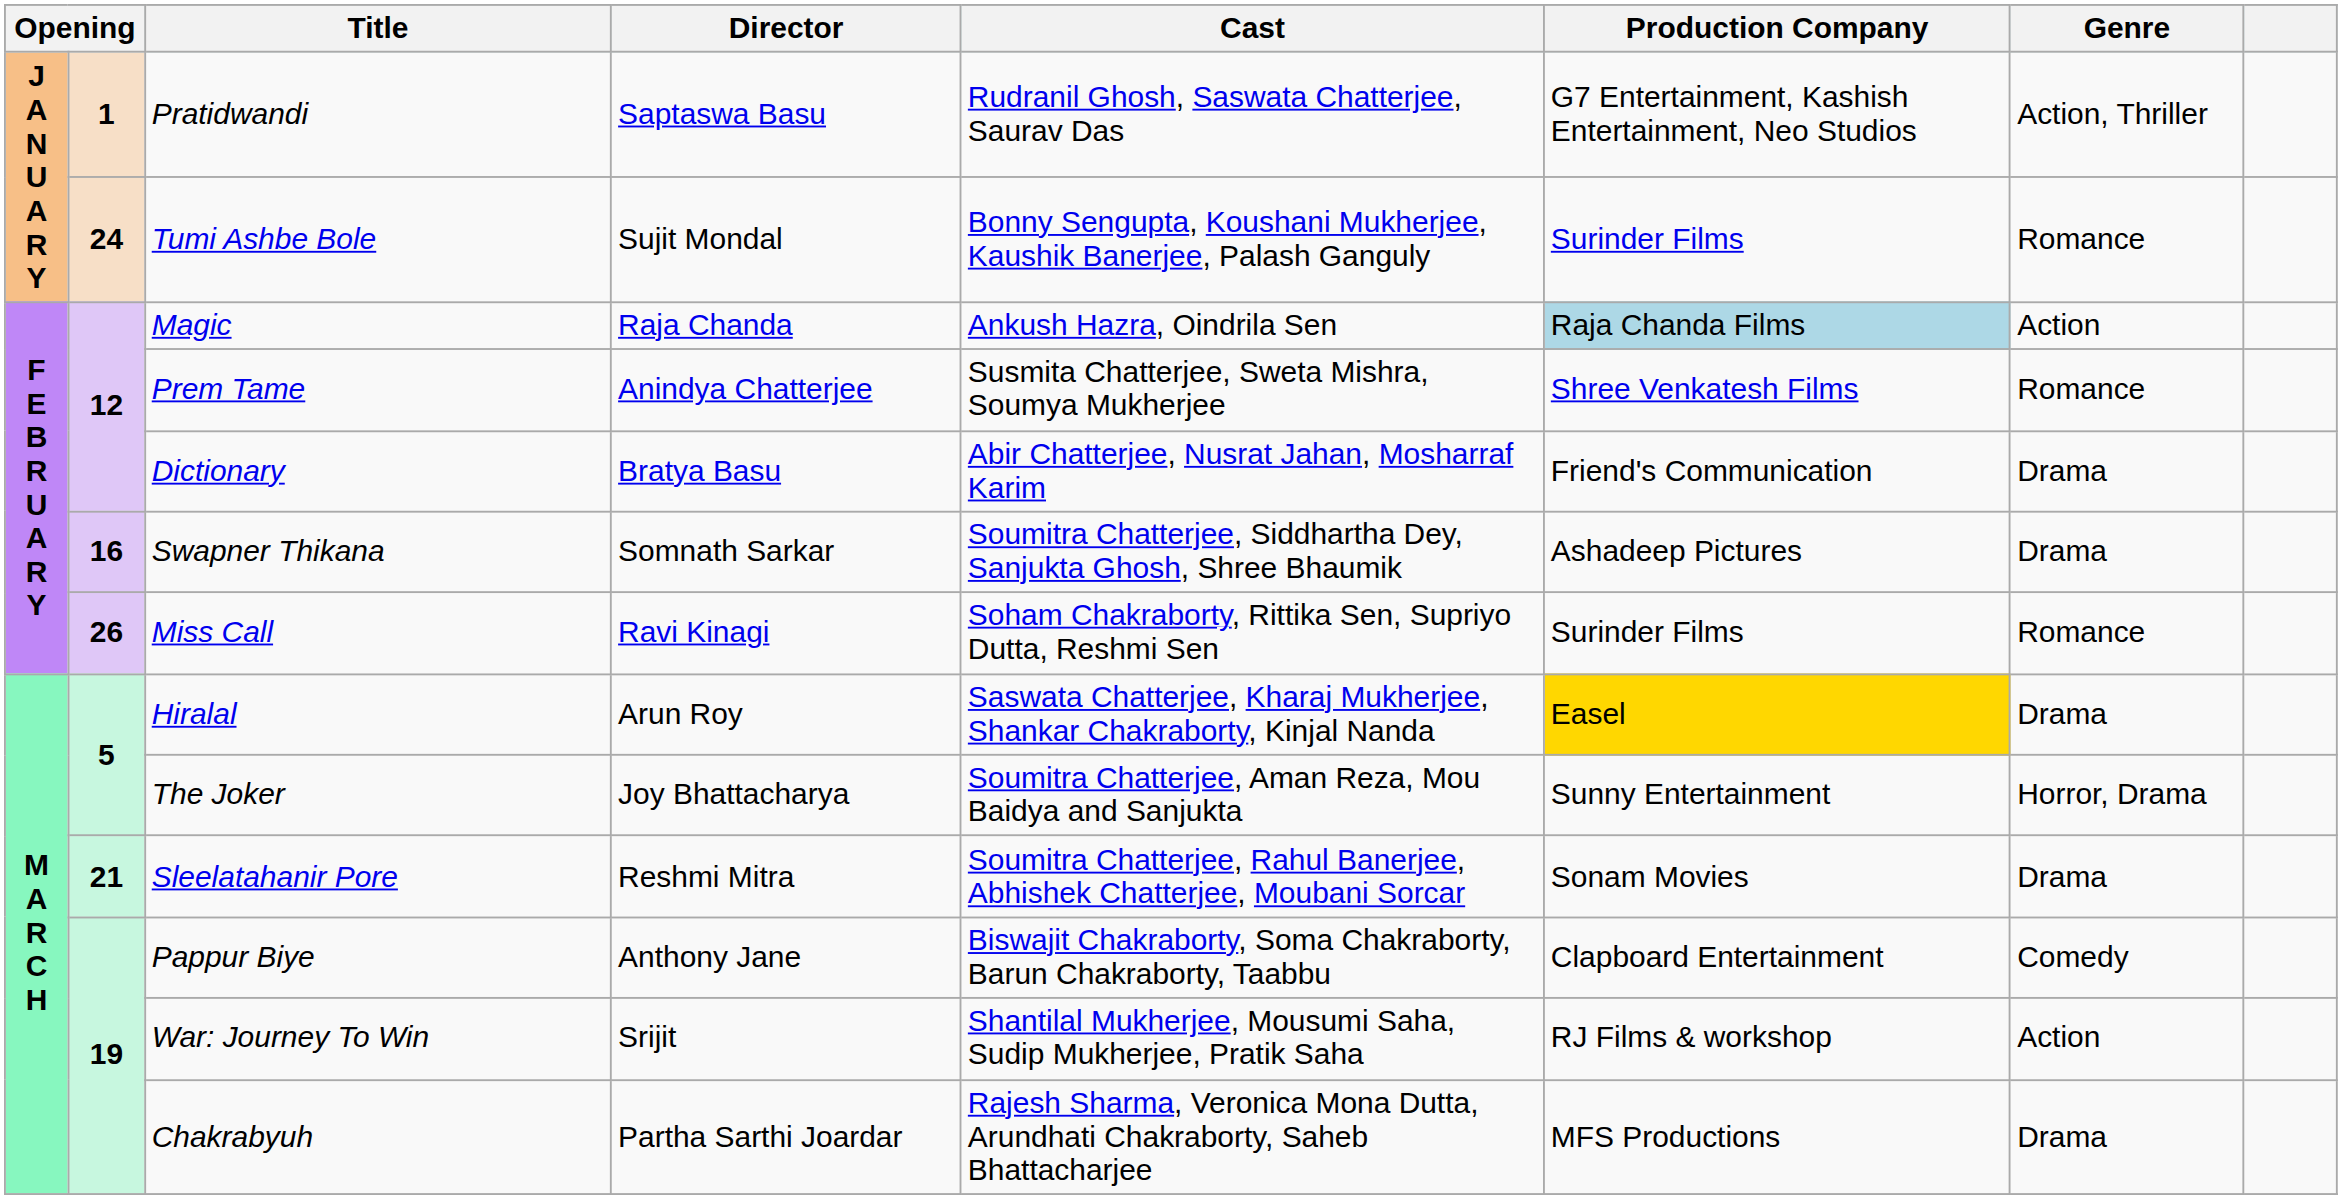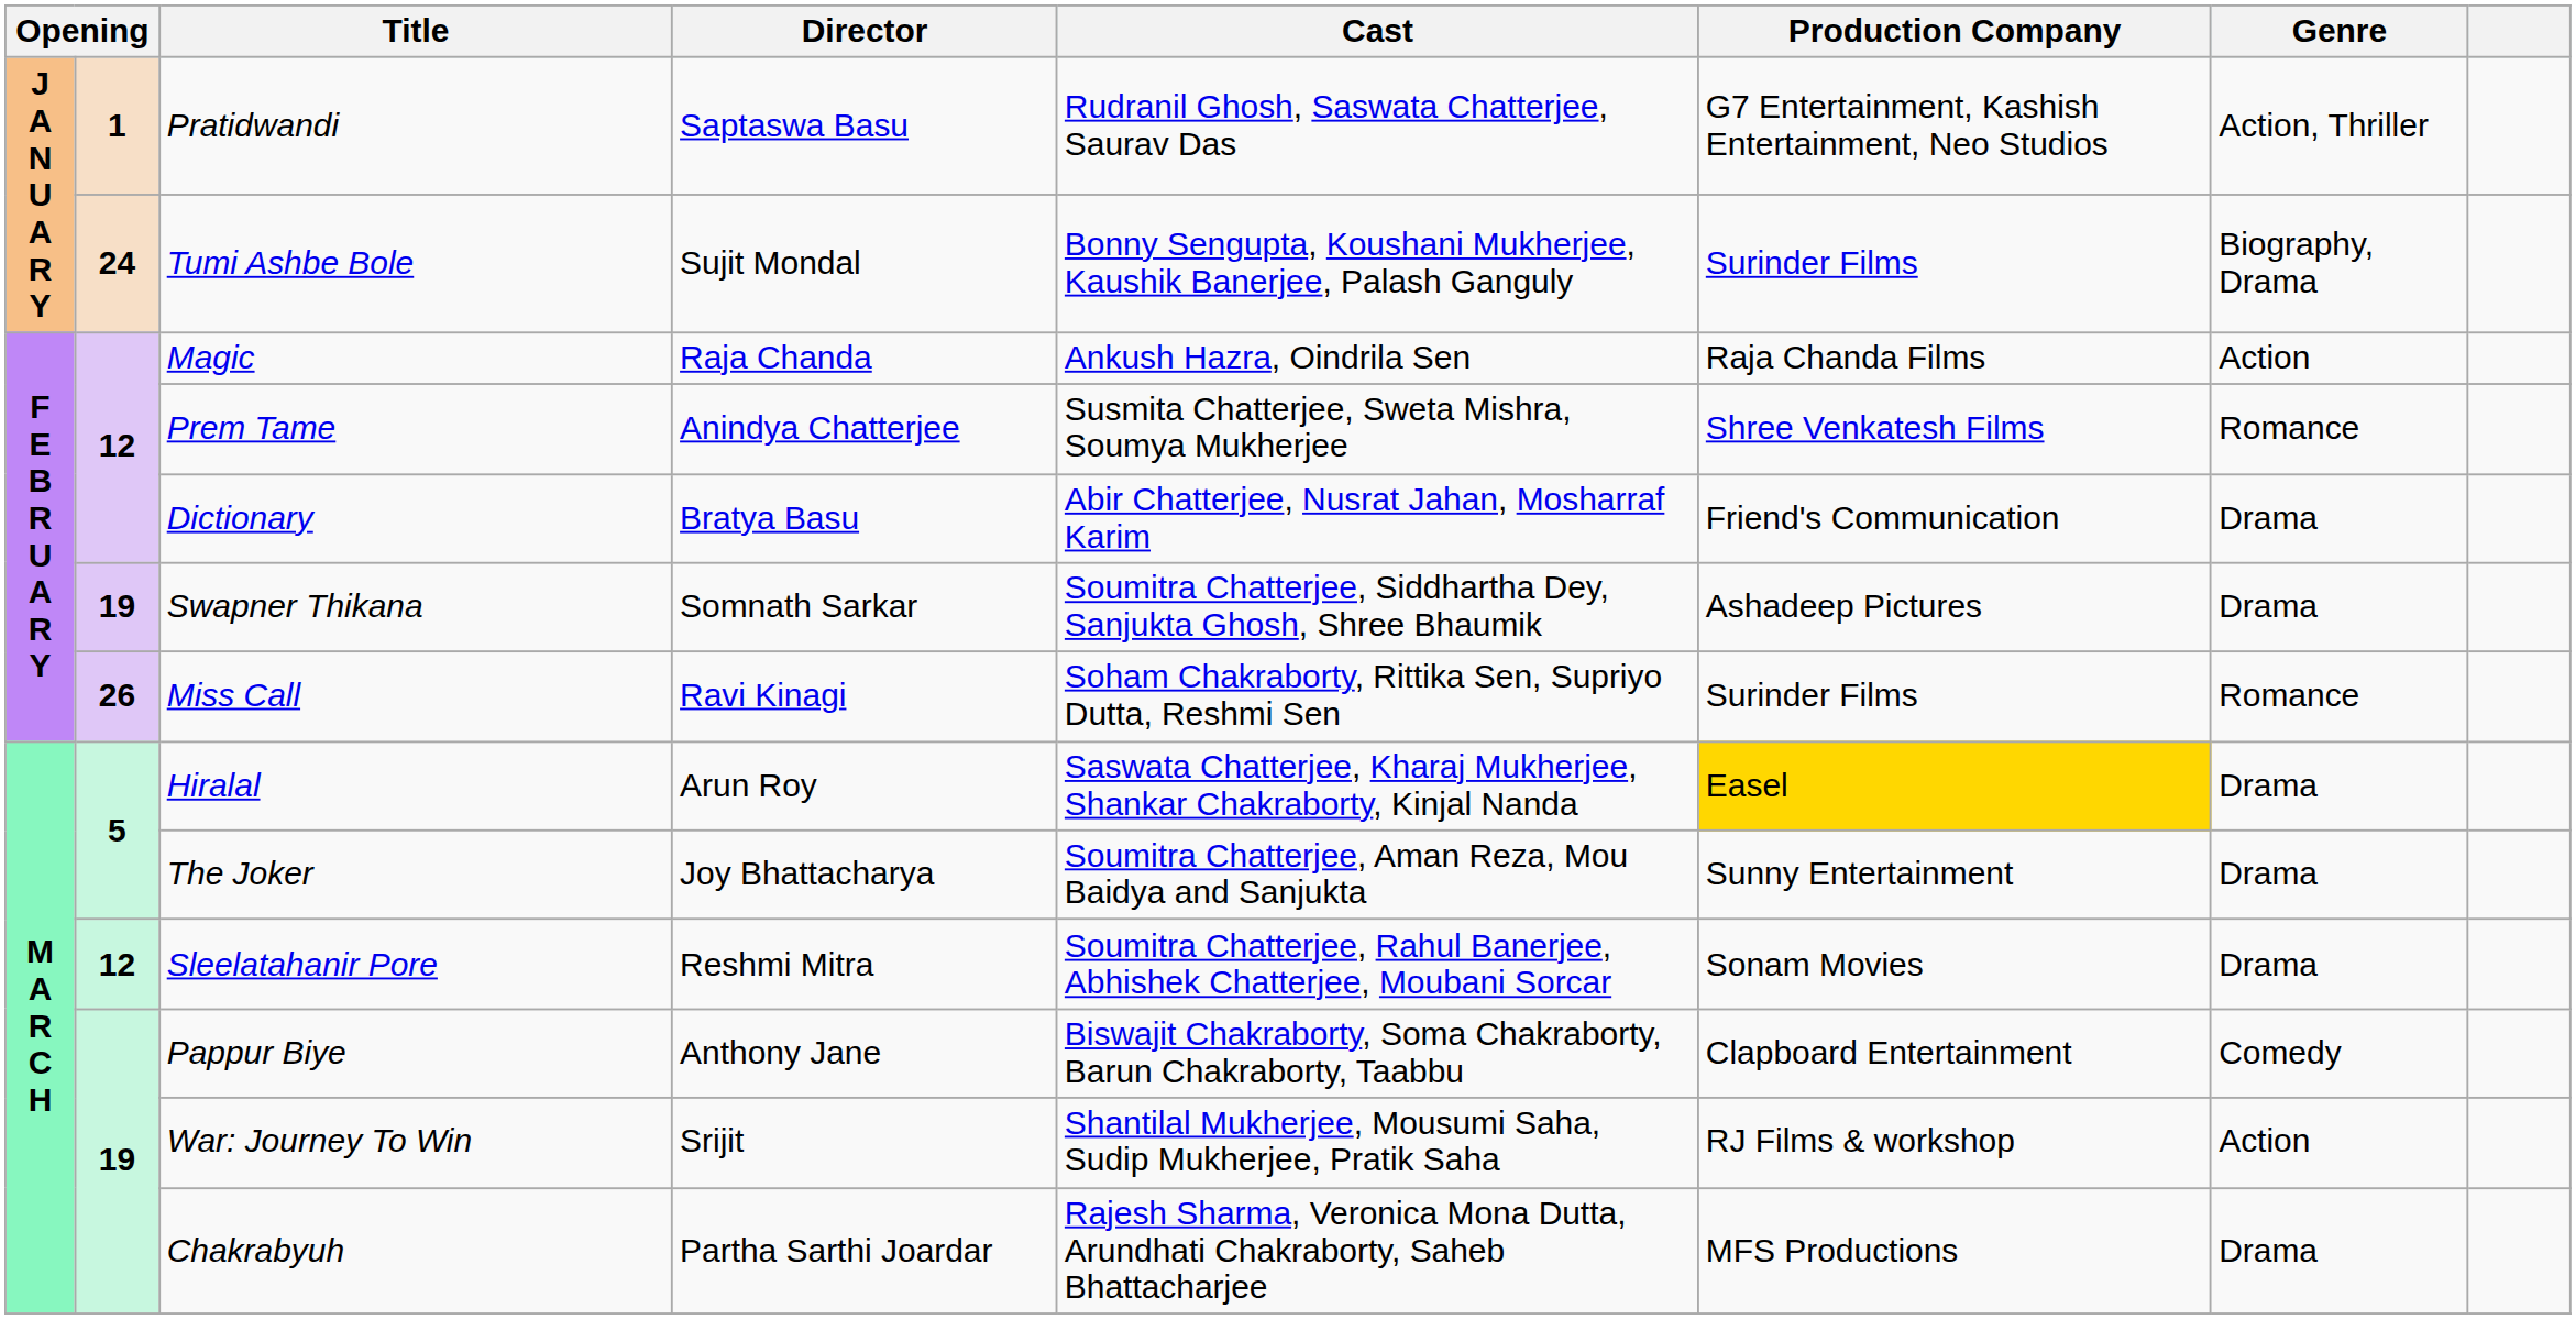Tumi Ashbe Bole | Genre: Romance -> Biography, Drama
Magic | Production Company: lightblue background -> no background
Swapner Thikana | column 2: 16 -> 19
The Joker | Genre: Horror, Drama -> Drama
Sleelatahanir Pore | column 2: 21 -> 12
